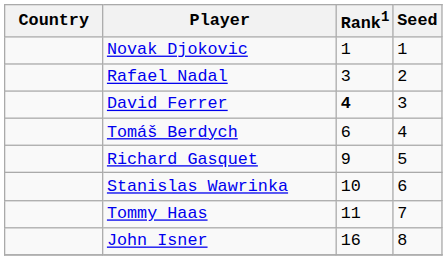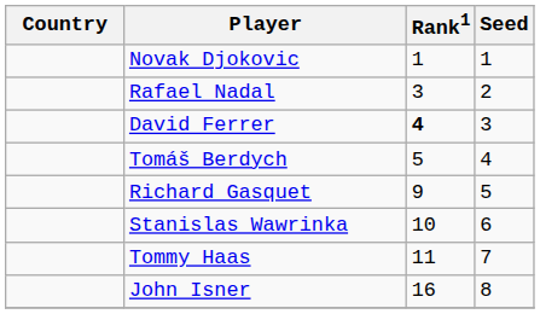Tomáš Berdych | Rank1: 6 -> 5
